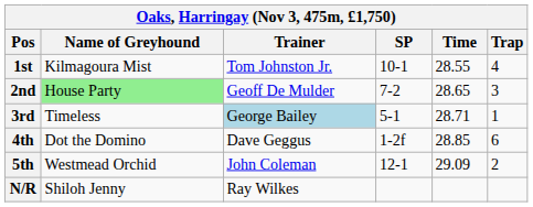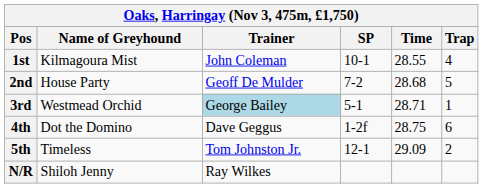1st | Trainer: Tom Johnston Jr. -> John Coleman
2nd | Name of Greyhound: lightgreen background -> no background
2nd | Time: 28.65 -> 28.68
2nd | Trap: 3 -> 5
3rd | Name of Greyhound: Timeless -> Westmead Orchid
4th | Time: 28.85 -> 28.75
5th | Name of Greyhound: Westmead Orchid -> Timeless
5th | Trainer: John Coleman -> Tom Johnston Jr.
